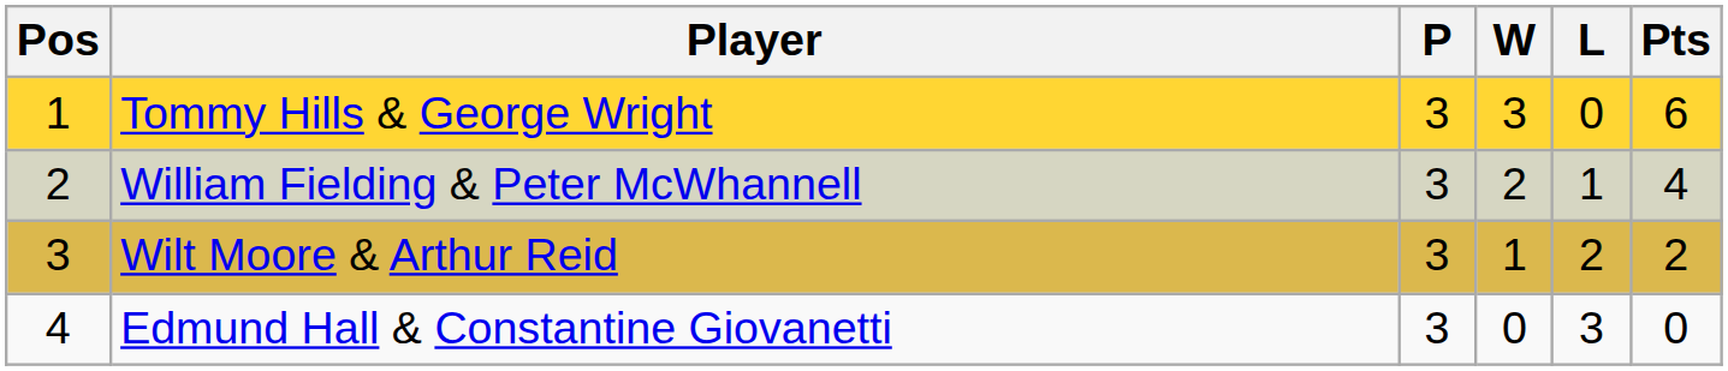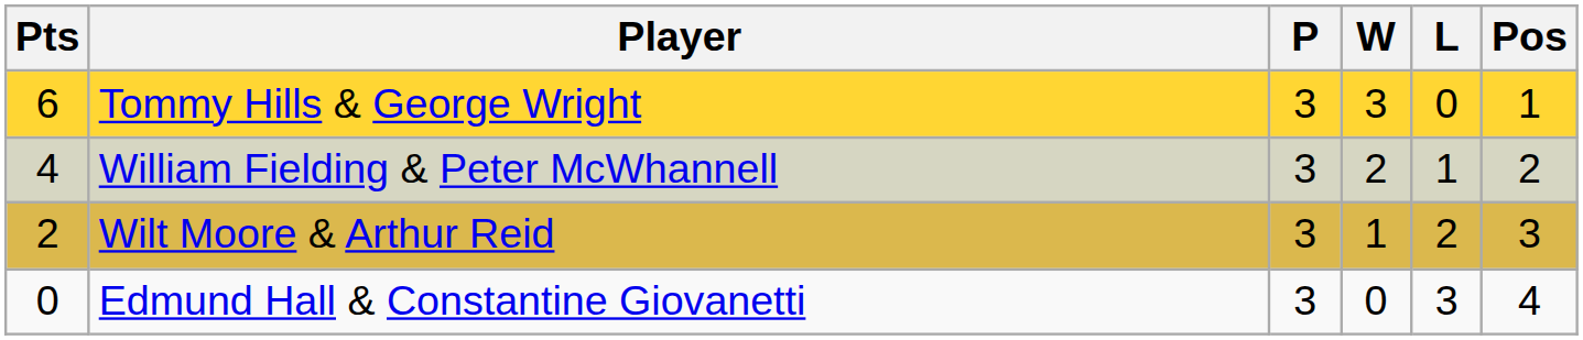columns swapped: Pos <-> Pts
